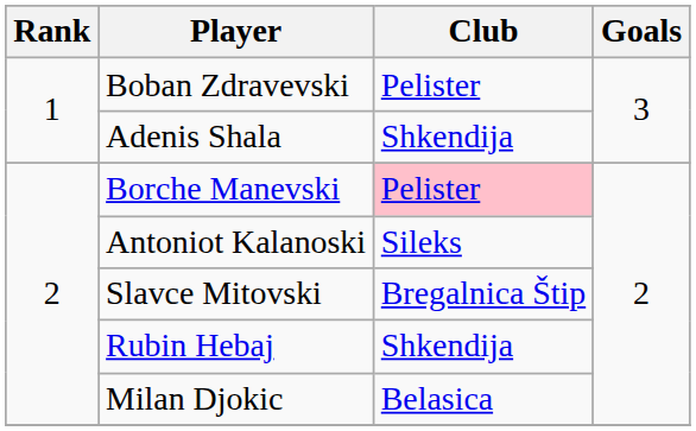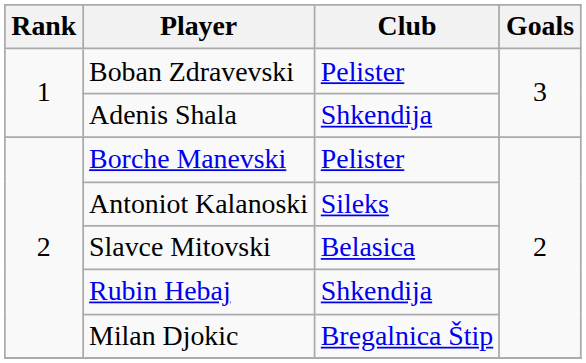Borche Manevski | Club: pink background -> no background
Slavce Mitovski | Club: Bregalnica Štip -> Belasica
Milan Djokic | Club: Belasica -> Bregalnica Štip
